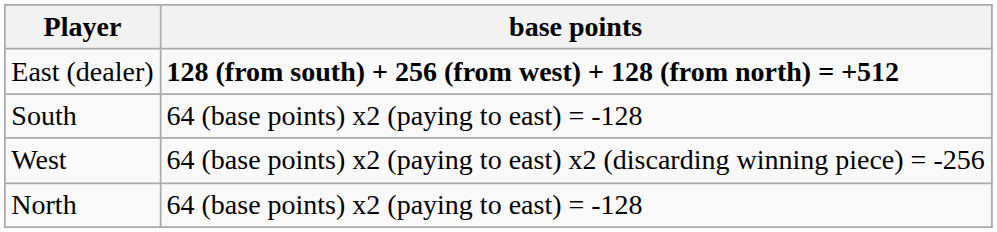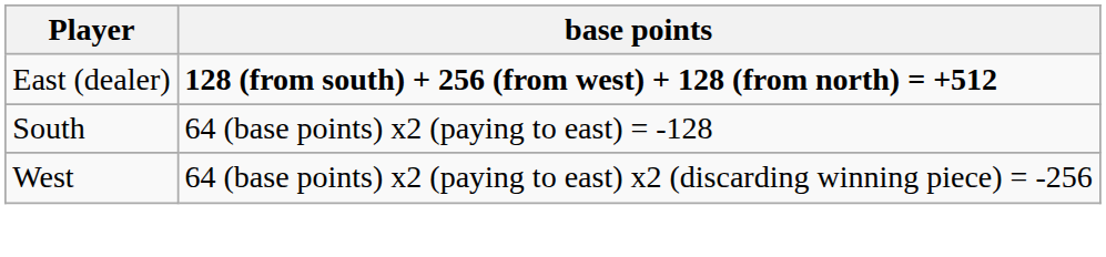- row: North | 64 (base points) x2 (paying to east) = -128
